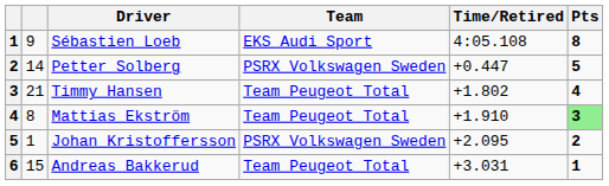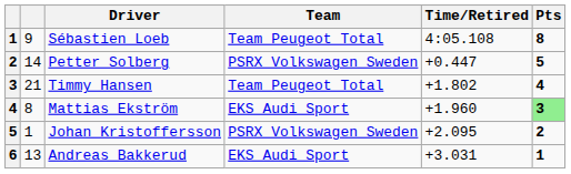Sébastien Loeb | Team: EKS Audi Sport -> Team Peugeot Total
Mattias Ekström | Team: Team Peugeot Total -> EKS Audi Sport
Mattias Ekström | Time/Retired: +1.910 -> +1.960
Andreas Bakkerud | column 2: 15 -> 13
Andreas Bakkerud | Team: Team Peugeot Total -> EKS Audi Sport
